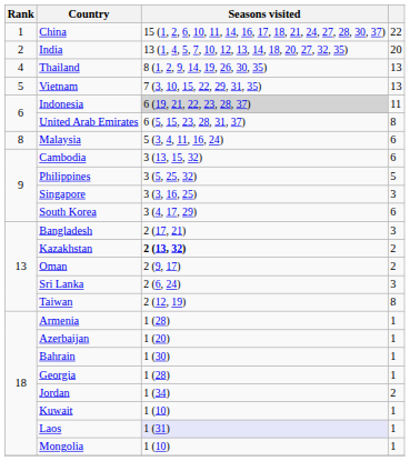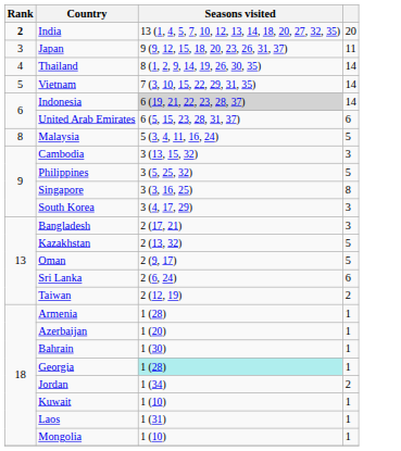- row: 1 | China | 15 (1, 2, 6, 10, 11, 14, 16, 17, 18, 21, 24, 27, 28, 30, 37) | 22
India | Rank: normal -> bold
+ row: 3 | Japan | 9 (9, 12, 15, 18, 20, 23, 26, 31, 37) | 11
Thailand | column 4: 13 -> 14
Vietnam | column 4: 13 -> 14
Indonesia | column 4: 11 -> 14
United Arab Emirates | column 4: 8 -> 6
Malaysia | column 4: 6 -> 5
Cambodia | column 4: 6 -> 3
Singapore | column 4: 3 -> 8
South Korea | column 4: 6 -> 3
Kazakhstan | Seasons visited: bold -> normal
Kazakhstan | column 4: 2 -> 5
Oman | column 4: 2 -> 5
Sri Lanka | column 4: 3 -> 6
Taiwan | column 4: 8 -> 2
Georgia | Seasons visited: no background -> paleturquoise background
Laos | Seasons visited: lavender background -> no background
